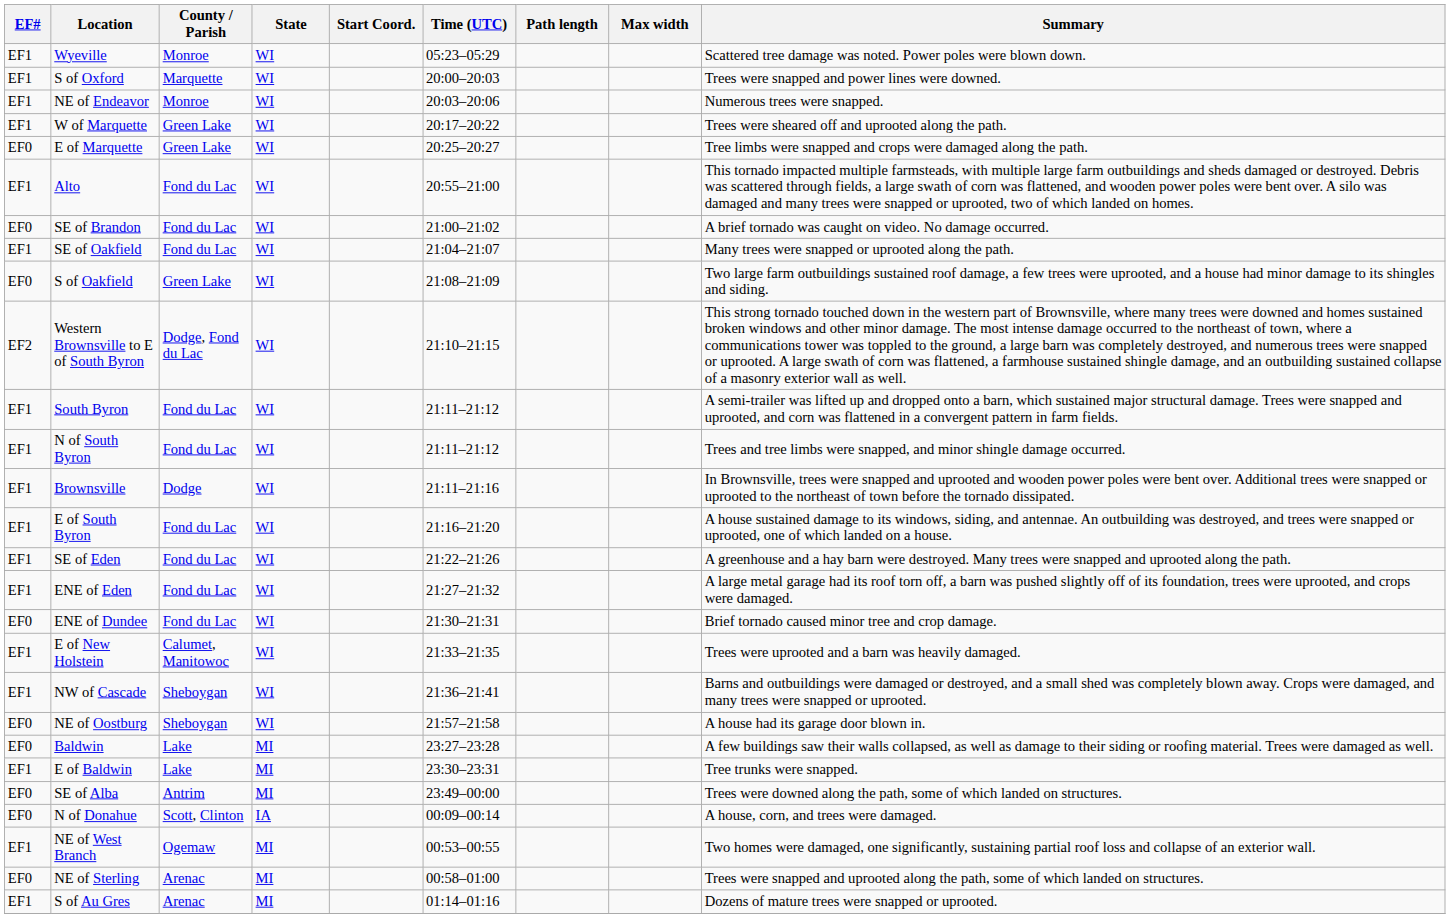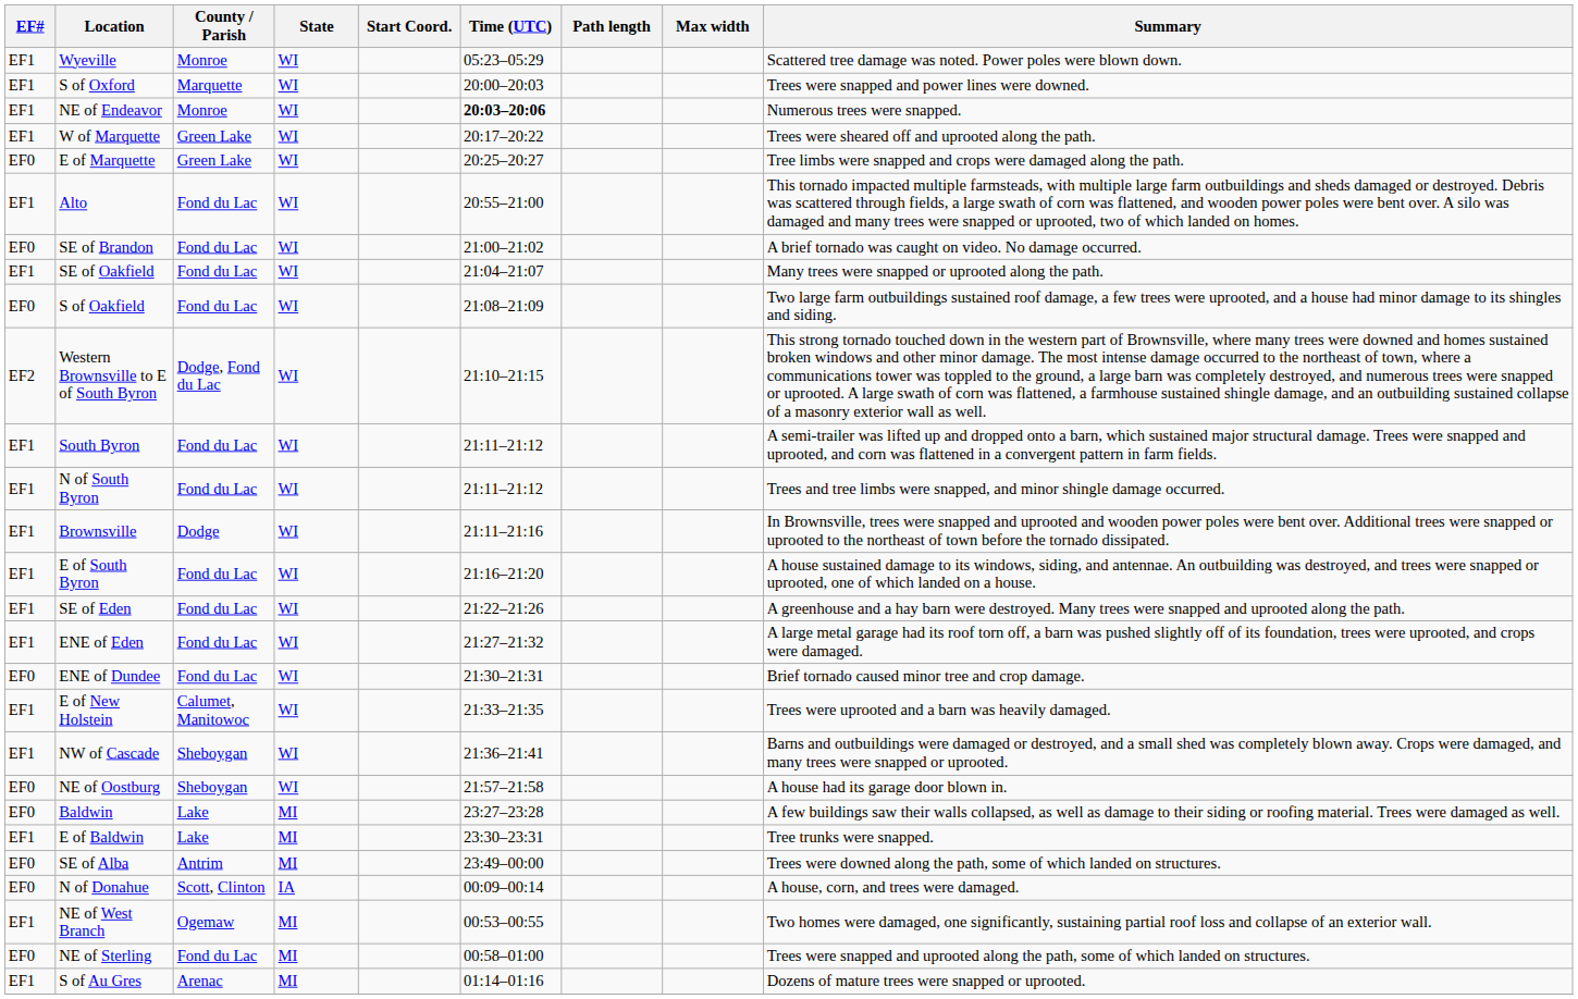NE of Endeavor | Time (UTC): normal -> bold
S of Oakfield | County / Parish: Green Lake -> Fond du Lac
NE of Sterling | County / Parish: Arenac -> Fond du Lac
